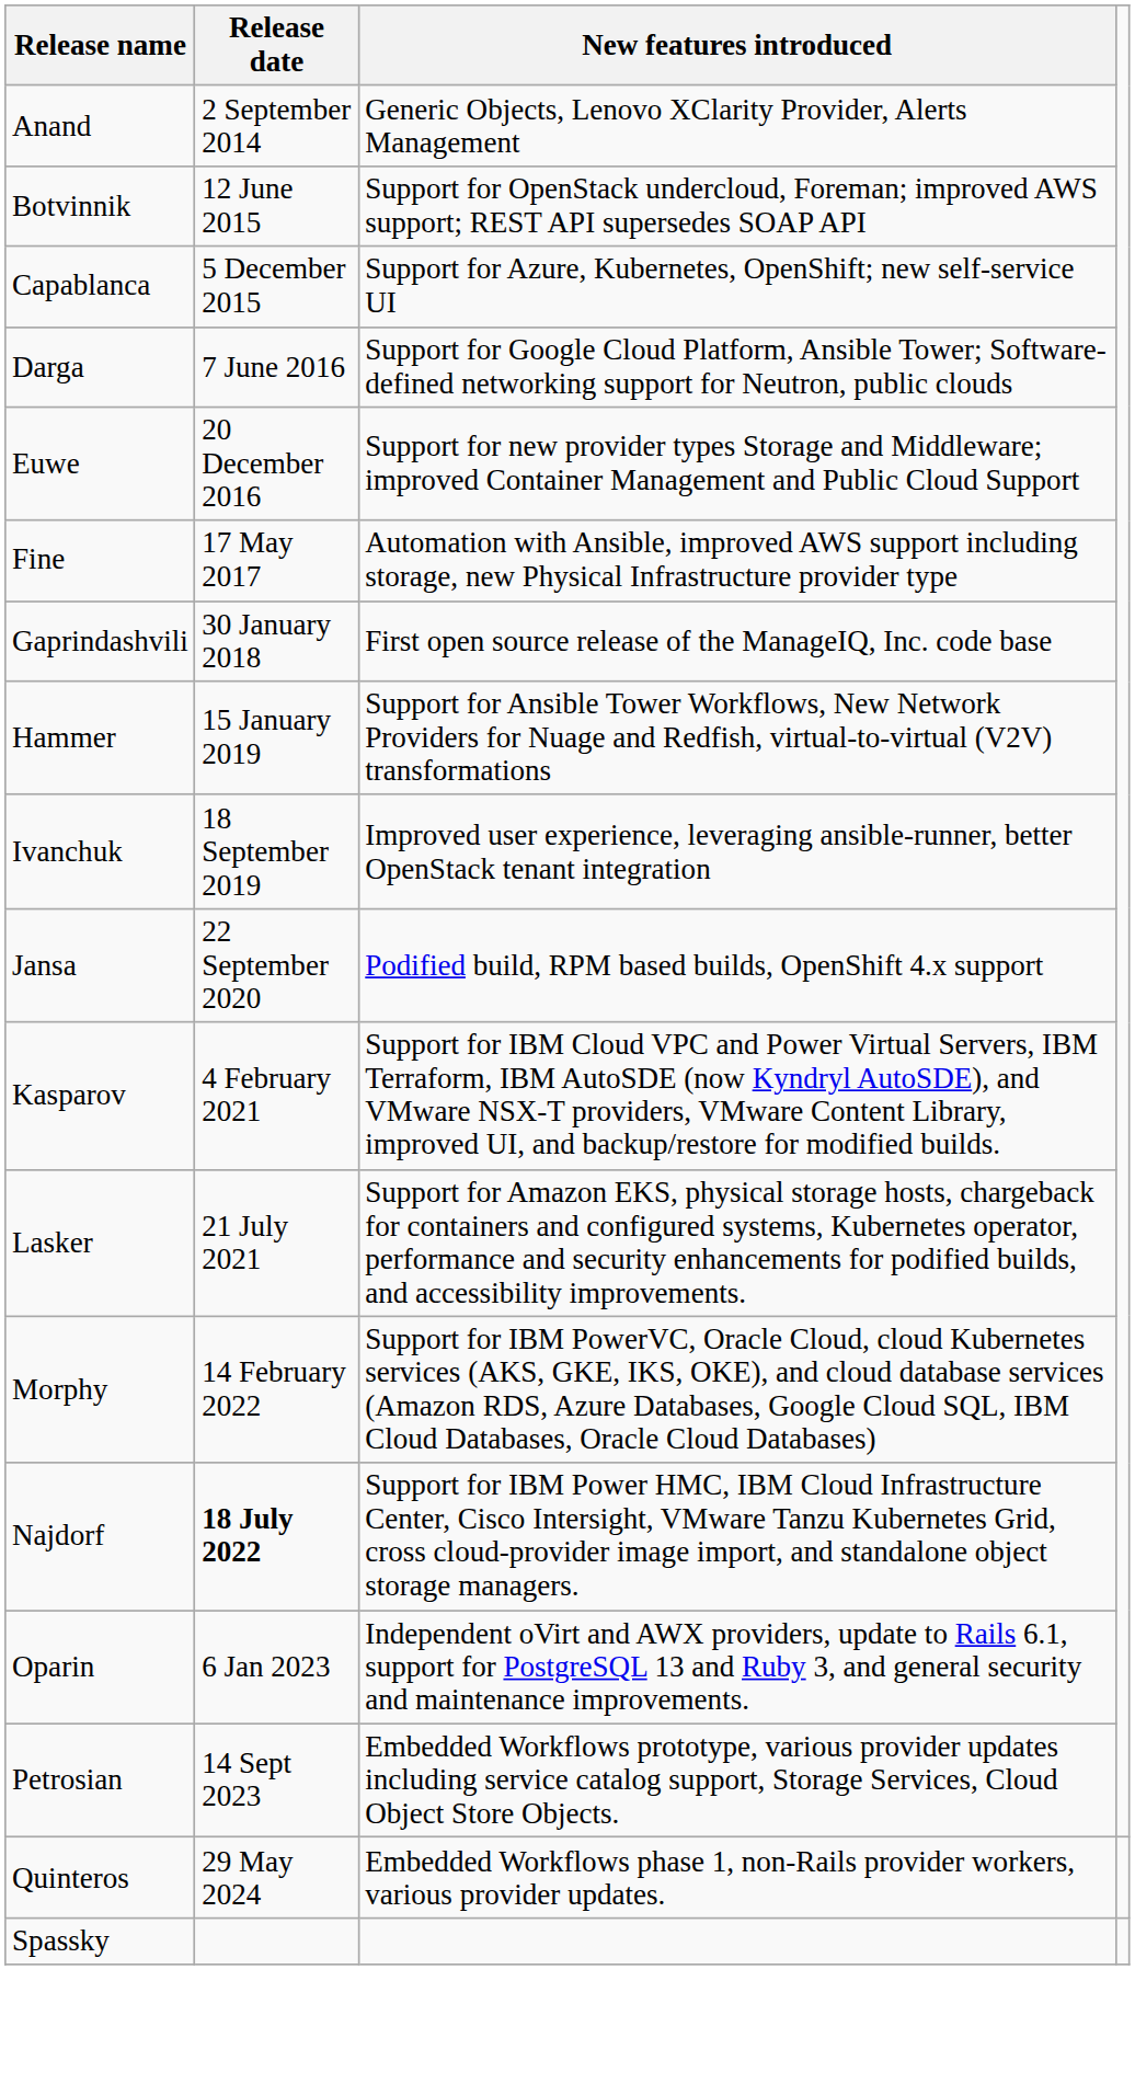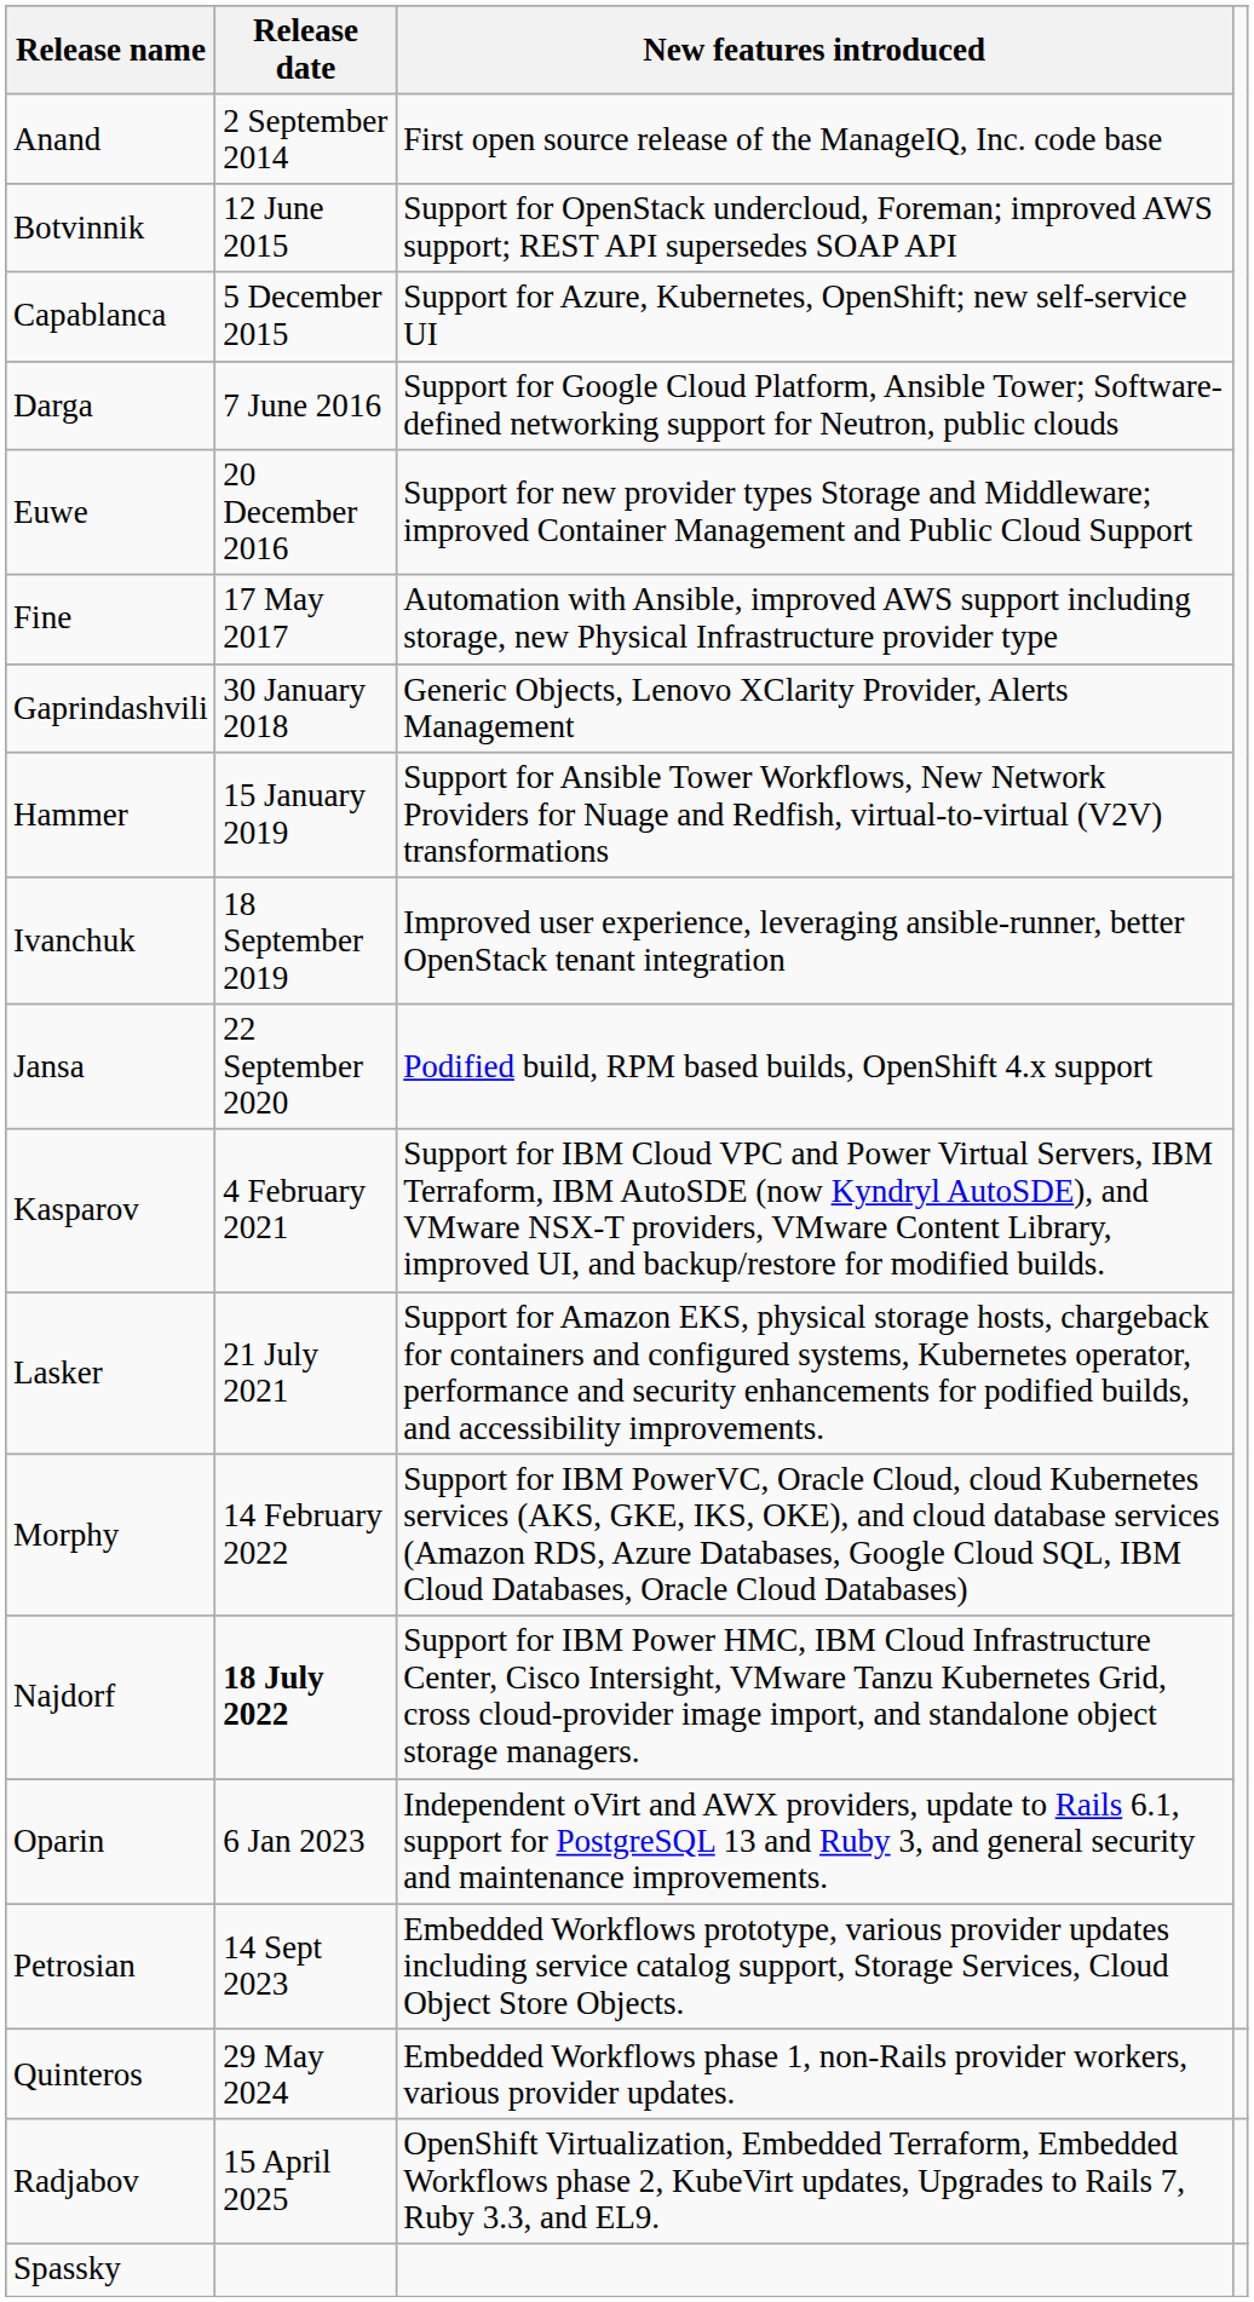Anand | New features introduced: Generic Objects, Lenovo XClarity Provider, Alerts Management -> First open source release of the ManageIQ, Inc. code base
Gaprindashvili | New features introduced: First open source release of the ManageIQ, Inc. code base -> Generic Objects, Lenovo XClarity Provider, Alerts Management
+ row: Radjabov | 15 April 2025 | OpenShift Virtualization, Embedded Terraform, Embedded Workflows phase 2, KubeVirt updates, Upgrades to Rails 7, Ruby 3.3, and EL9.
